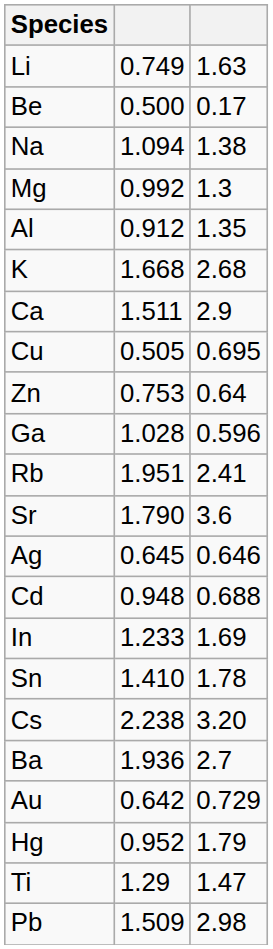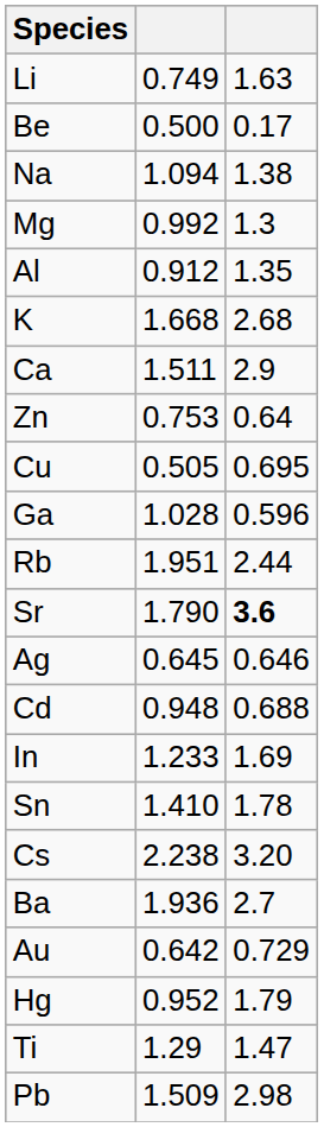rows swapped: Cu <-> Zn
Rb | column 3: 2.41 -> 2.44
Sr | column 3: normal -> bold
